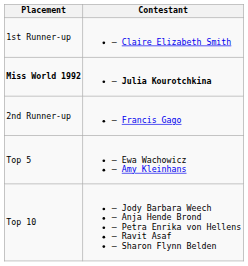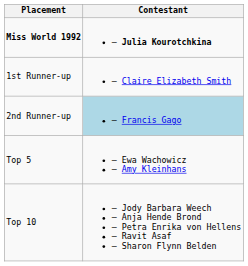rows swapped: Miss World 1992 <-> 1st Runner-up
2nd Runner-up | Contestant: no background -> lightblue background
